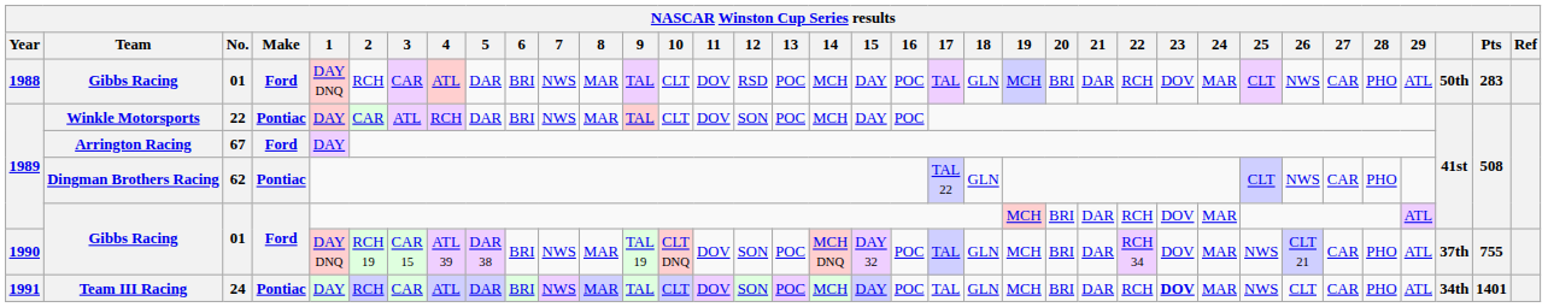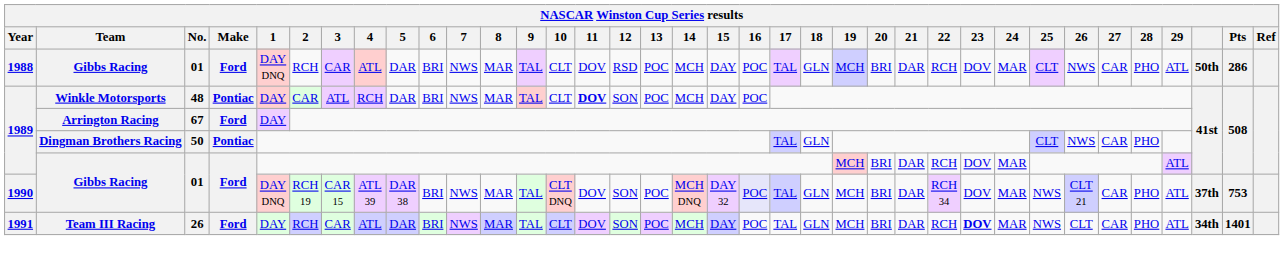1988 / Gibbs Racing | Pts: 283 -> 286
Winkle Motorsports | No.: 22 -> 48
Winkle Motorsports | 11: normal -> bold
Dingman Brothers Racing | No.: 62 -> 50
Dingman Brothers Racing | 17: TAL 22 -> TAL
1990 / Gibbs Racing | 9: TAL 19 -> TAL
1990 / Gibbs Racing | 16: no background -> lavender background
1990 / Gibbs Racing | Pts: 755 -> 753
Team III Racing | No.: 24 -> 26
Team III Racing | Make: Pontiac -> Ford
